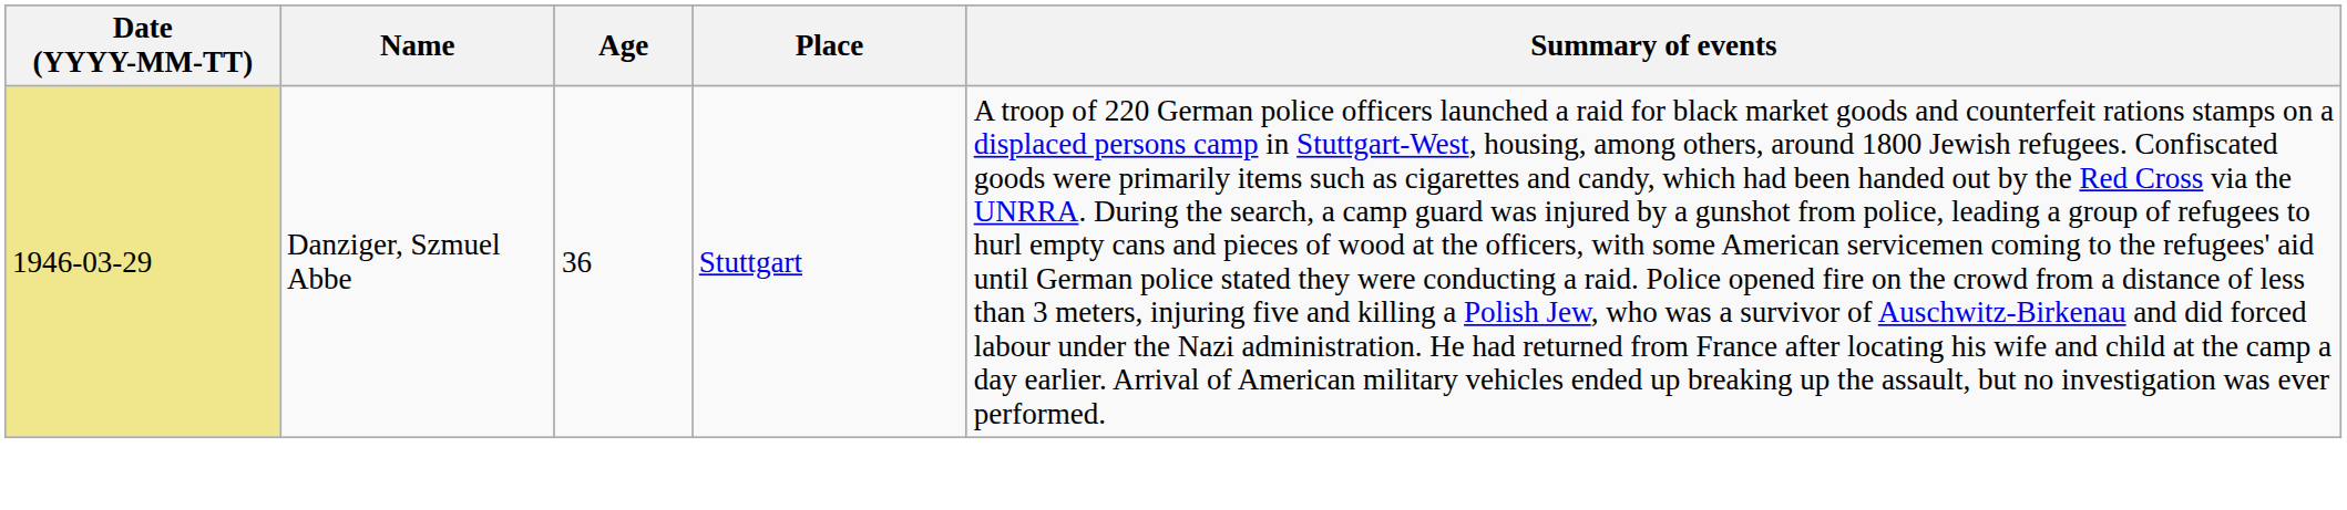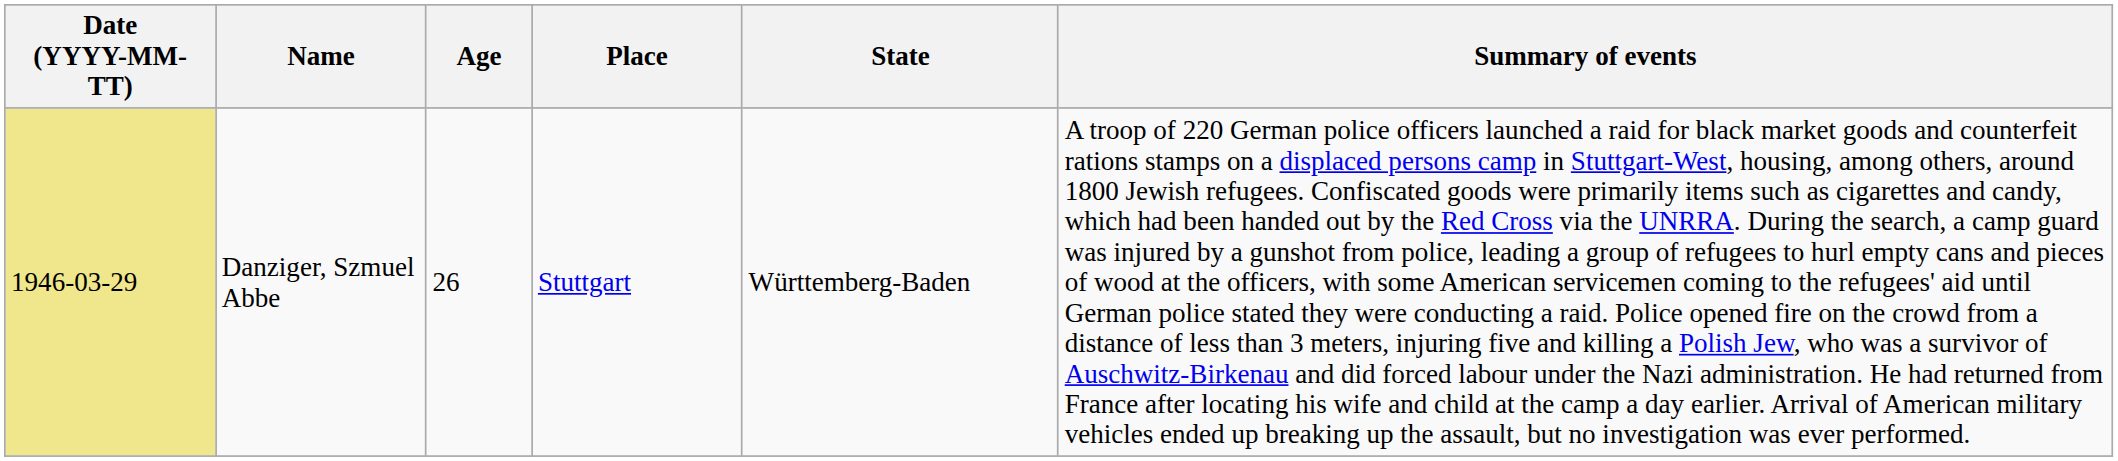+ column: State | Württemberg-Baden
Danziger, Szmuel Abbe | Age: 36 -> 26
